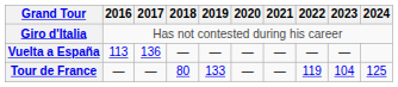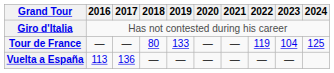rows swapped: Tour de France <-> Vuelta a España
